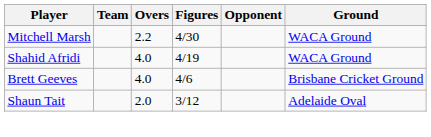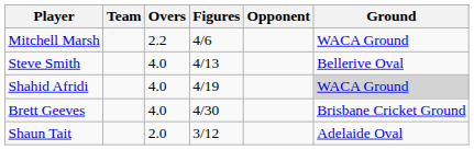Mitchell Marsh | Figures: 4/30 -> 4/6
+ row: Steve Smith | 4.0 | 4/13 | Bellerive Oval
Shahid Afridi | Ground: no background -> lightgrey background
Brett Geeves | Figures: 4/6 -> 4/30
